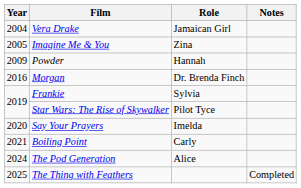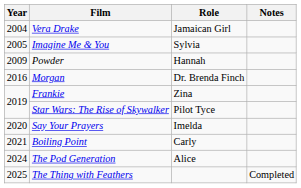Imagine Me & You | Role: Zina -> Sylvia
Frankie | Role: Sylvia -> Zina
